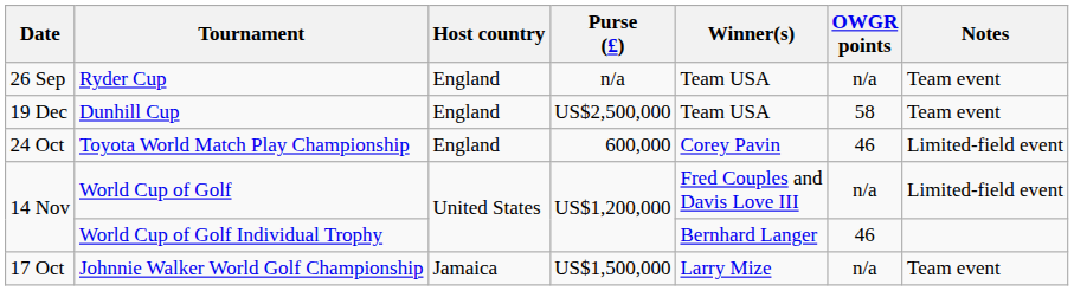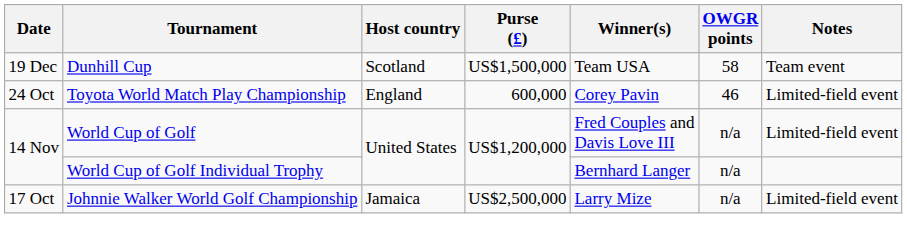- row: 26 Sep | Ryder Cup | England | n/a | Team USA | n/a | Team event
Dunhill Cup | Host country: England -> Scotland
Dunhill Cup | Purse (£): US$2,500,000 -> US$1,500,000
World Cup of Golf Individual Trophy | OWGR points: 46 -> n/a
Johnnie Walker World Golf Championship | Purse (£): US$1,500,000 -> US$2,500,000
Johnnie Walker World Golf Championship | Notes: Team event -> Limited-field event
